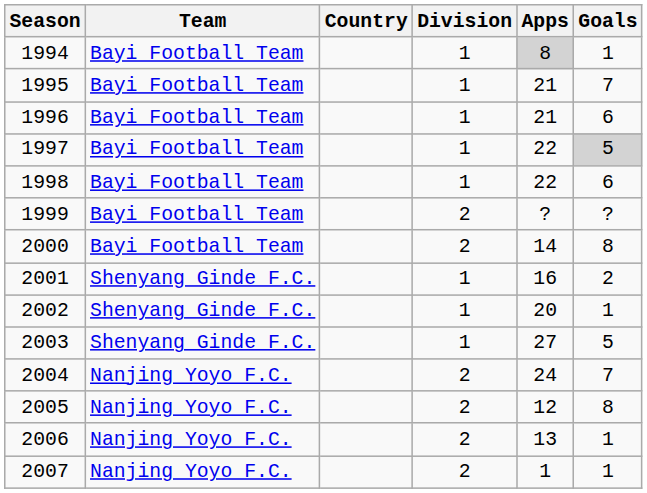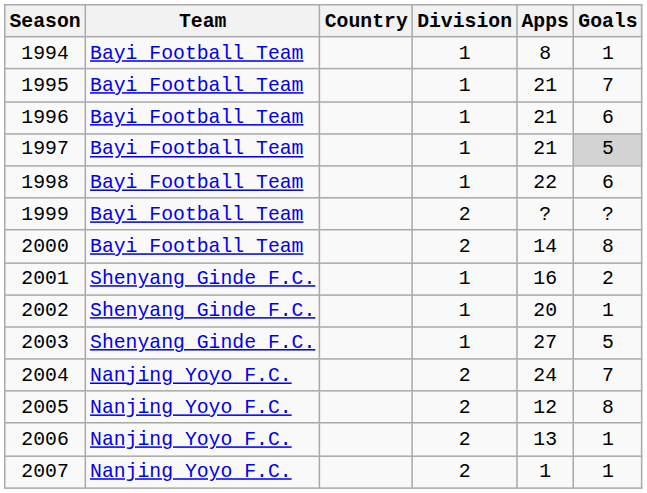1994 | Apps: lightgrey background -> no background
1997 | Apps: 22 -> 21
